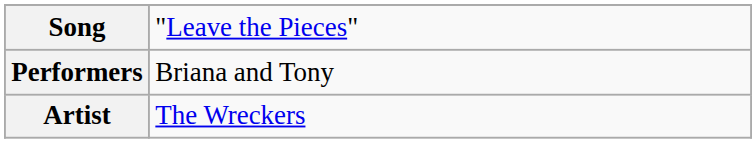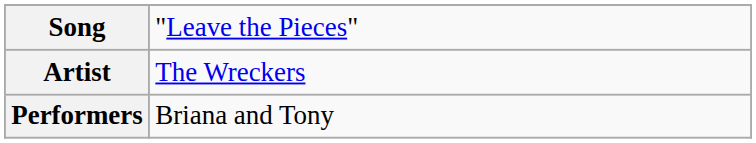rows swapped: Artist <-> Performers
